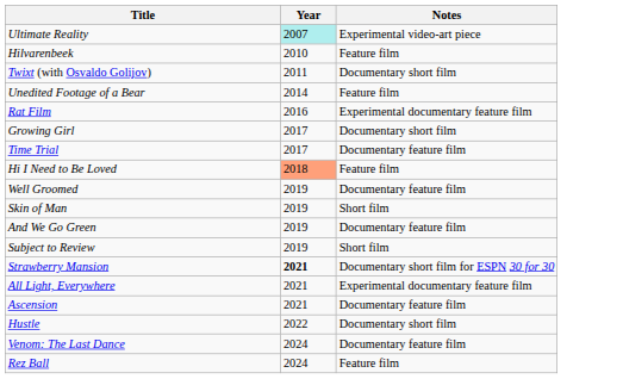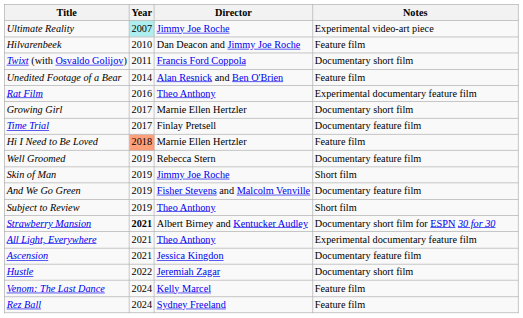+ column: Director | Jimmy Joe Roche | Dan Deacon and Jimmy Joe Roche | Francis Ford Coppola | Alan Resnick and Ben O'Brien | Theo Anthony | Marnie Ellen Hertzler | Finlay Pretsell | Marnie Ellen Hertzler | Rebecca Stern | Jimmy Joe Roche | Fisher Stevens and Malcolm Venville | Theo Anthony | Albert Birney and Kentucker Audley | Theo Anthony | Jessica Kingdon | Jeremiah Zagar | Kelly Marcel | Sydney Freeland
Venom: The Last Dance | Notes: Documentary feature film -> Feature film
